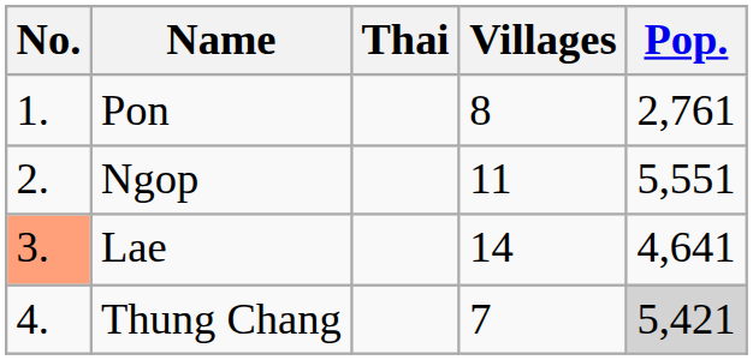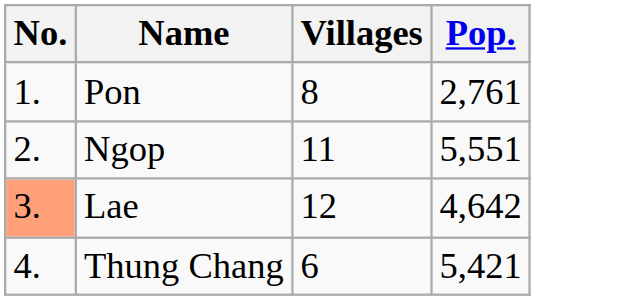- column: Thai
Lae | Villages: 14 -> 12
Lae | Pop.: 4,641 -> 4,642
Thung Chang | Villages: 7 -> 6
Thung Chang | Pop.: lightgrey background -> no background
